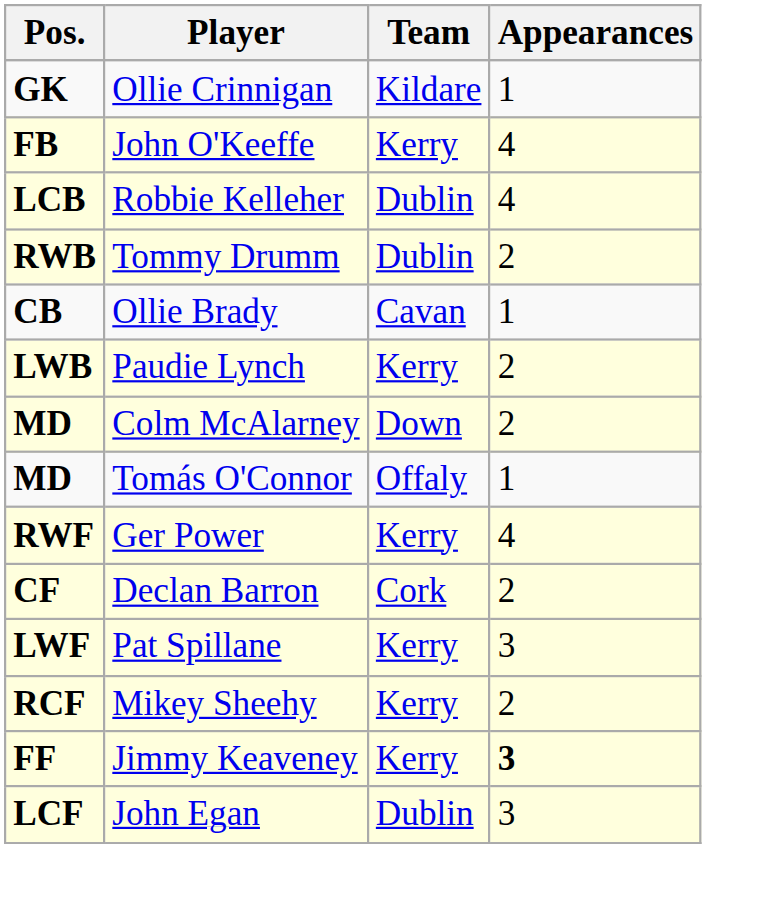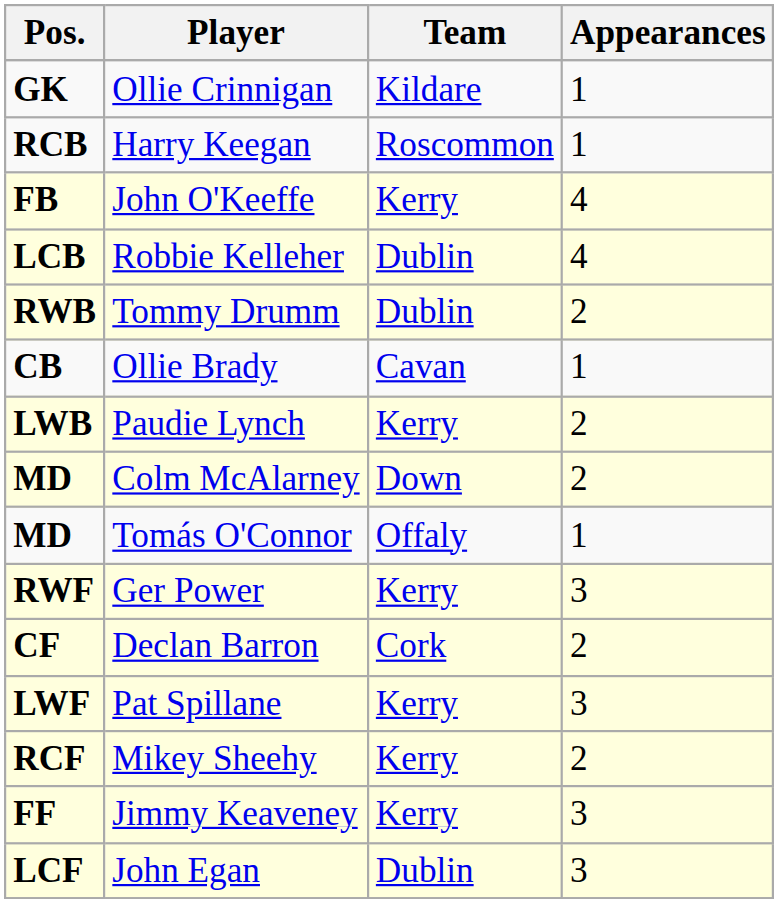+ row: RCB | Harry Keegan | Roscommon | 1
Ger Power | Appearances: 4 -> 3
Jimmy Keaveney | Appearances: bold -> normal
